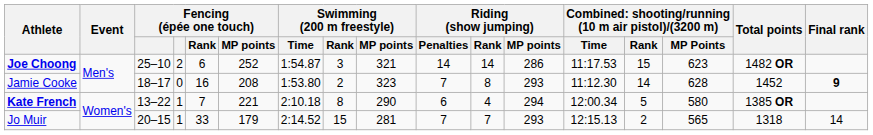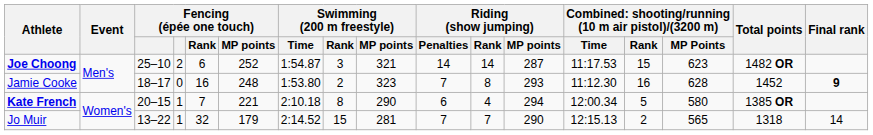Joe Choong | Riding (show jumping) / MP points: 286 -> 287
Jamie Cooke | Fencing (épée one touch) / MP points: 208 -> 248
Jamie Cooke | column 14: 14 -> 16
Kate French | column 3: 13–22 -> 20–15
Jo Muir | column 3: 20–15 -> 13–22
Jo Muir | Fencing (épée one touch) / Rank: 33 -> 32
Jo Muir | Riding (show jumping) / MP points: 293 -> 290
